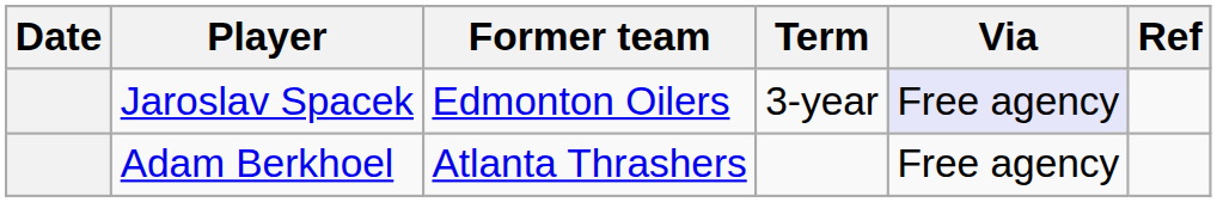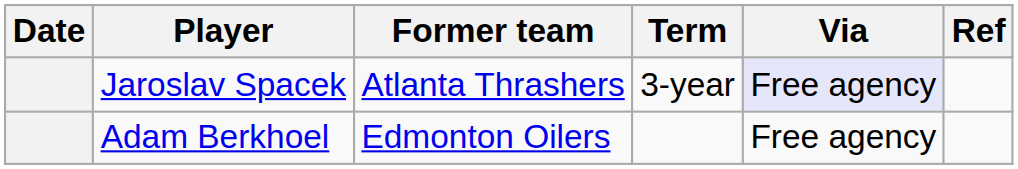Jaroslav Spacek | Former team: Edmonton Oilers -> Atlanta Thrashers
Adam Berkhoel | Former team: Atlanta Thrashers -> Edmonton Oilers
